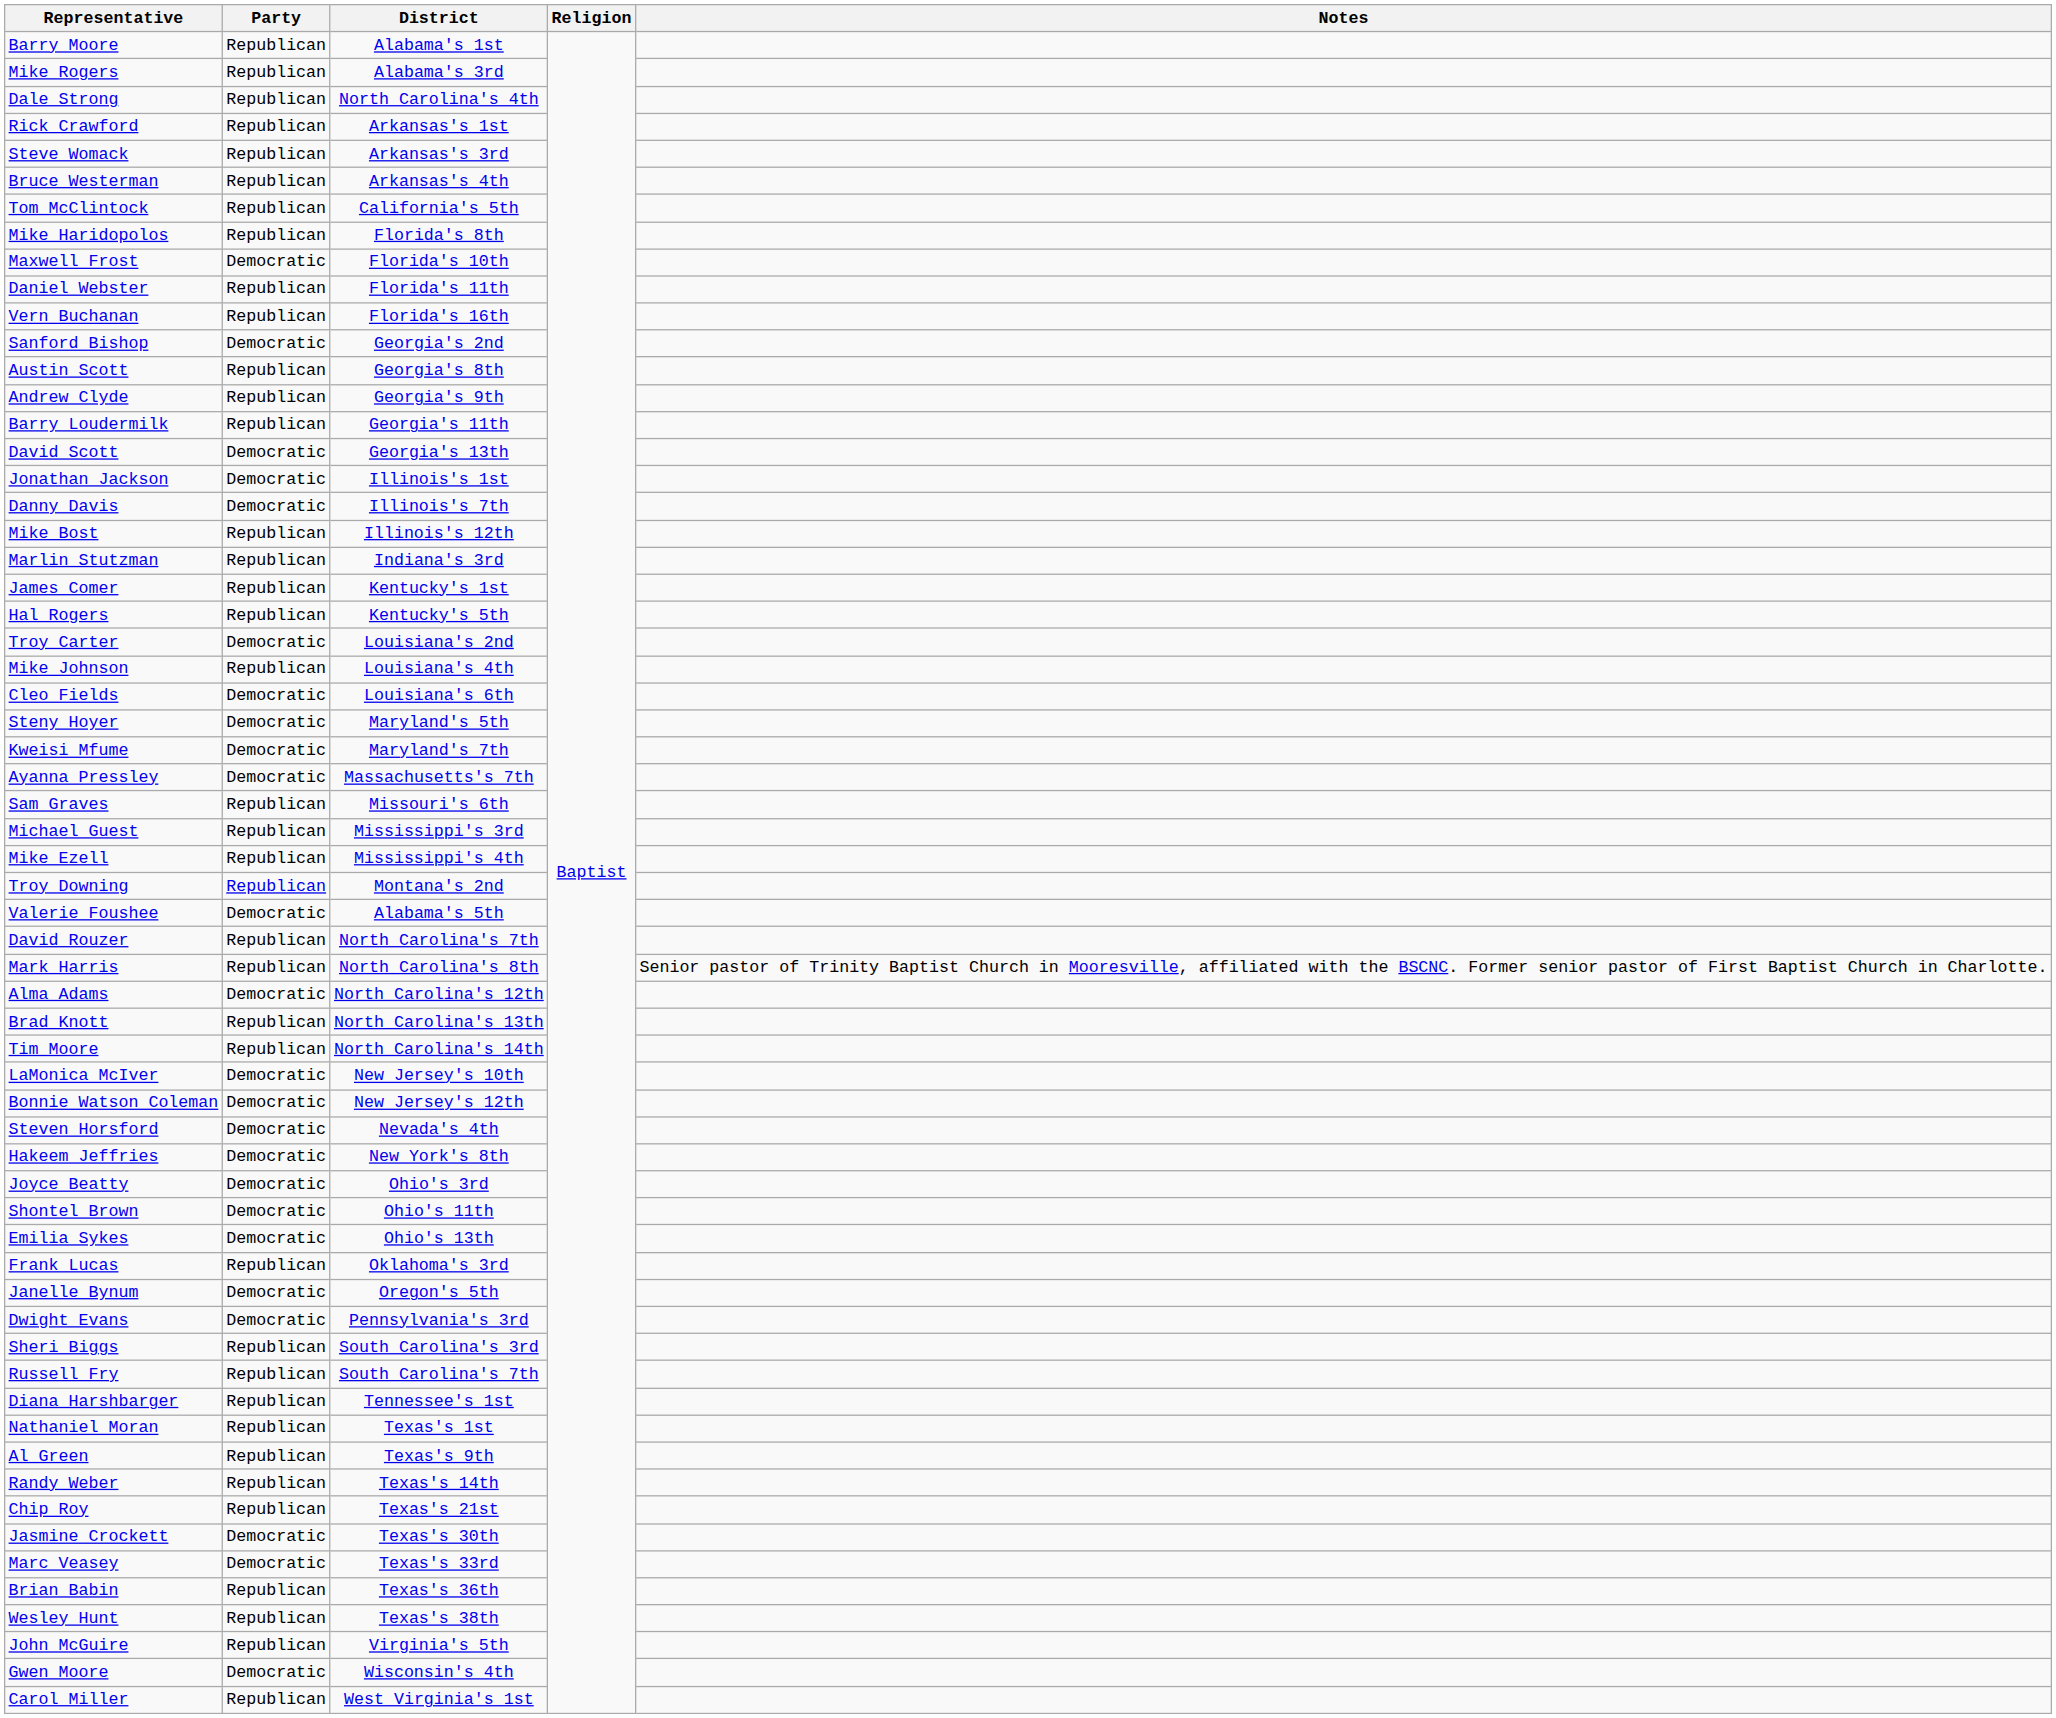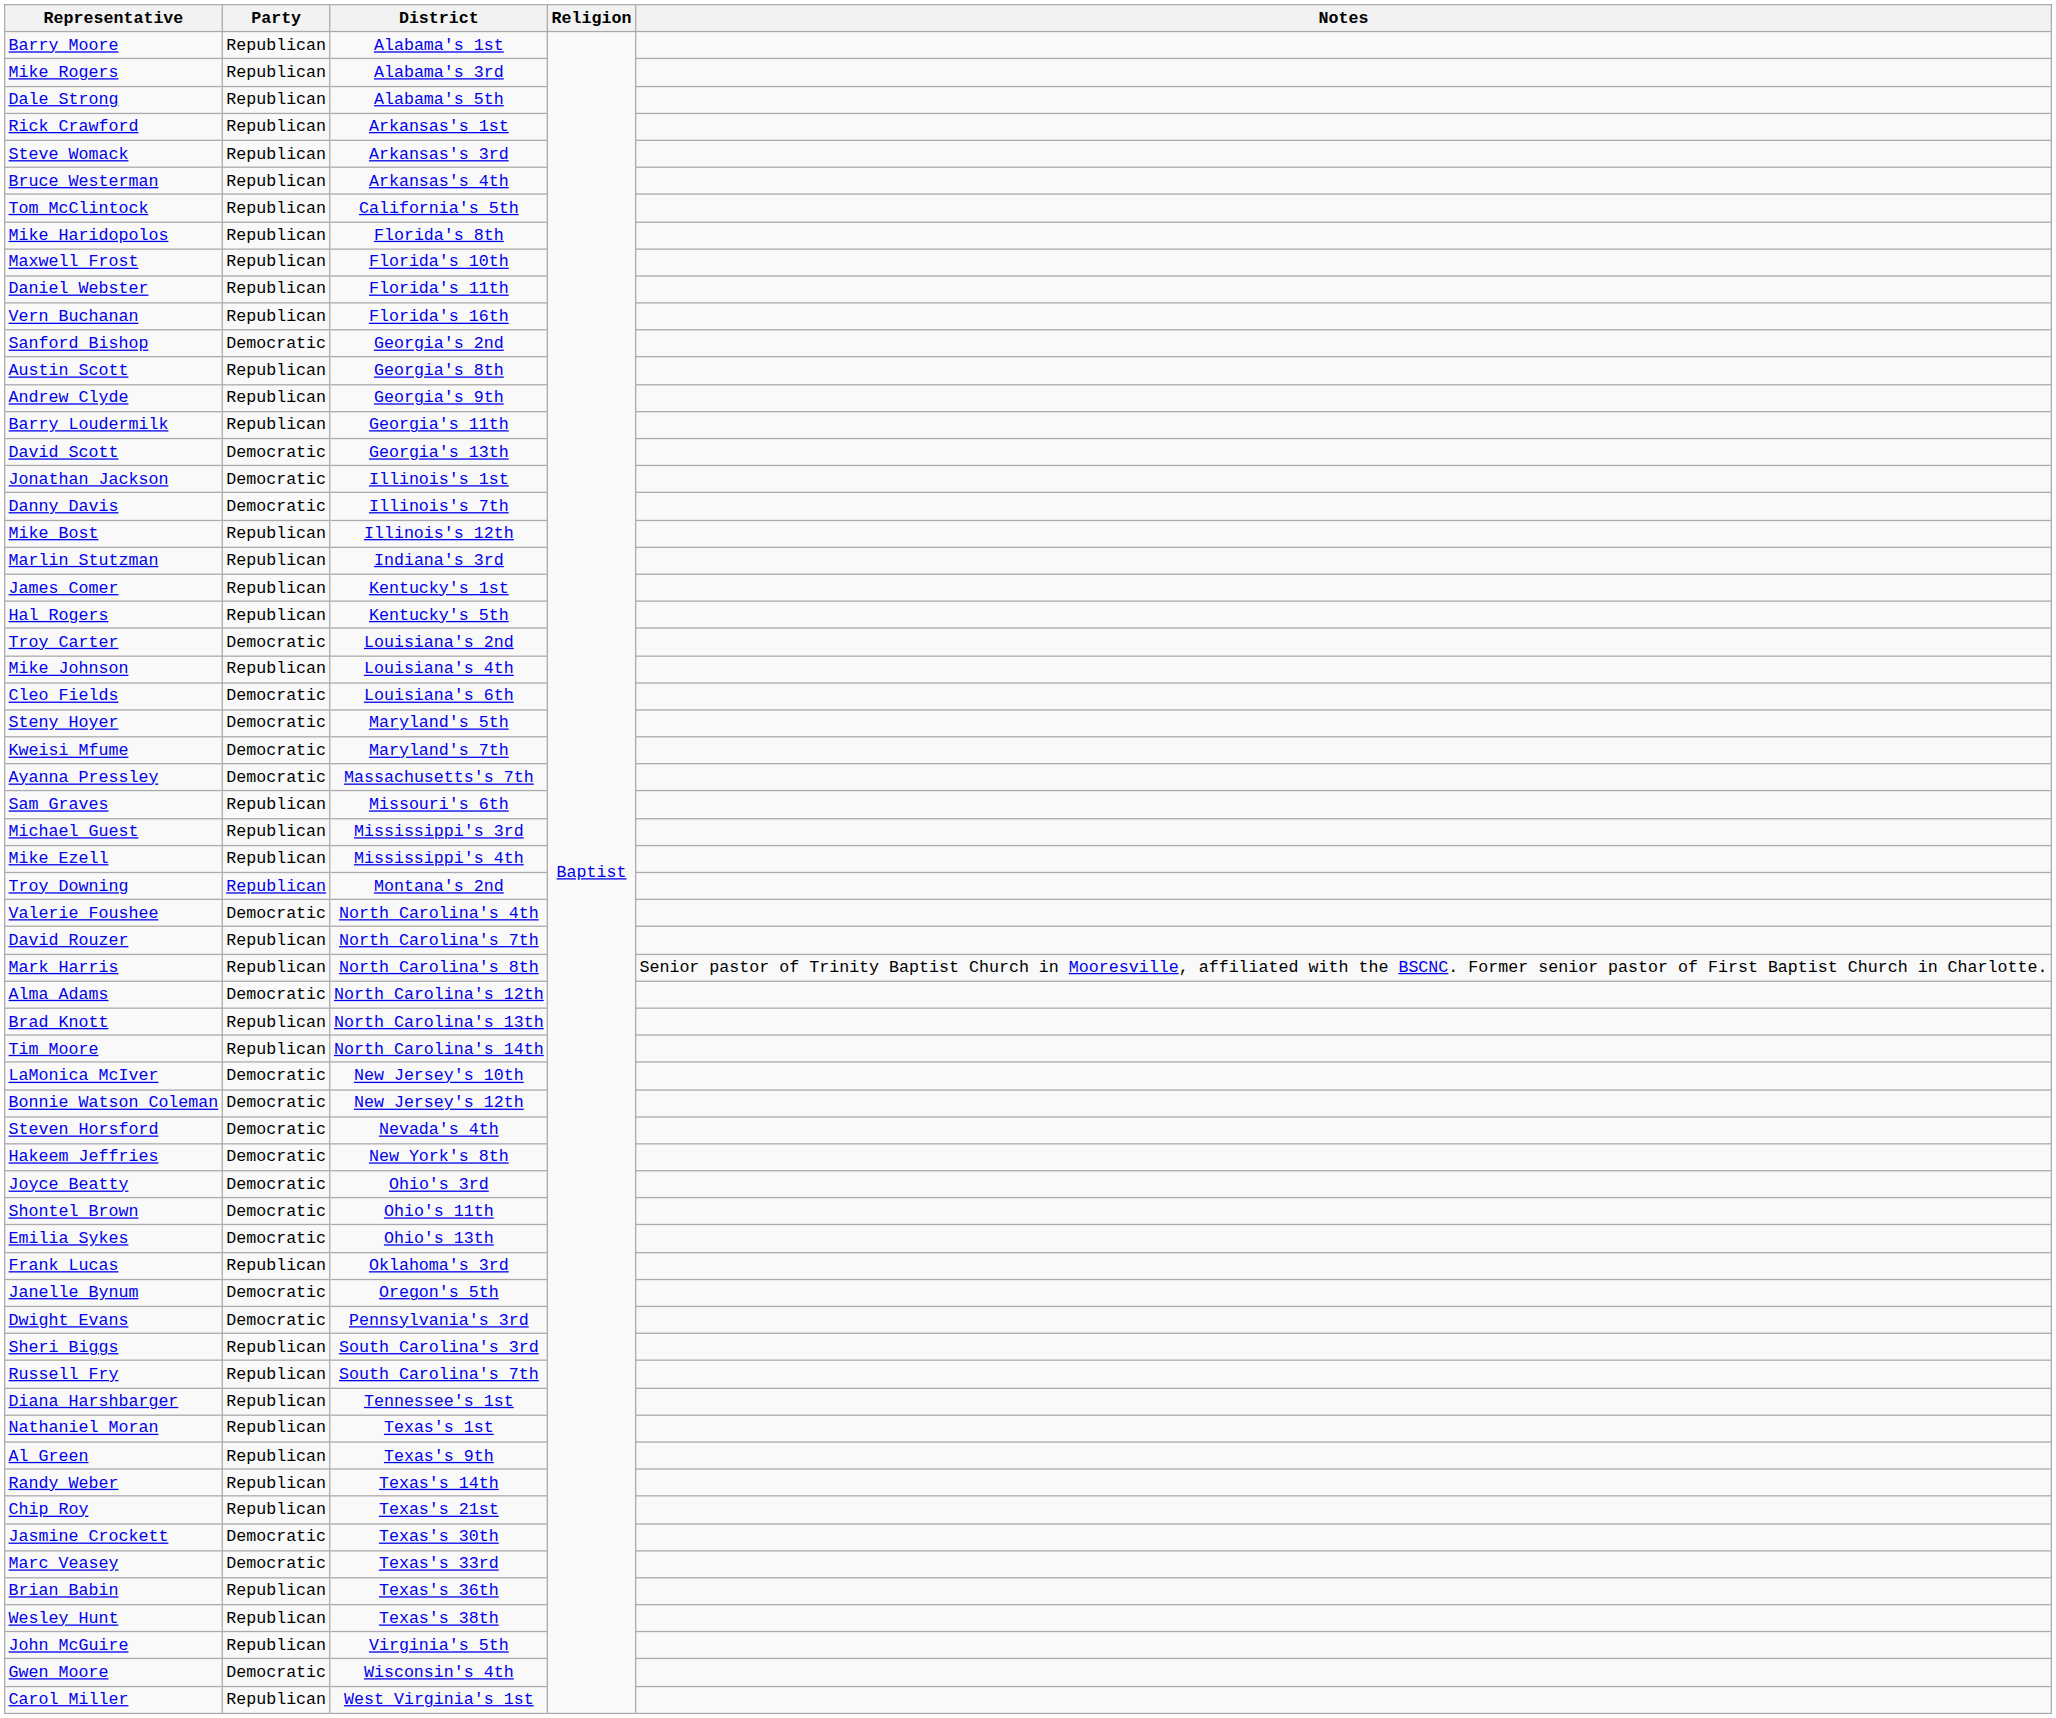Dale Strong | District: North Carolina's 4th -> Alabama's 5th
Maxwell Frost | Party: Democratic -> Republican
Valerie Foushee | District: Alabama's 5th -> North Carolina's 4th
